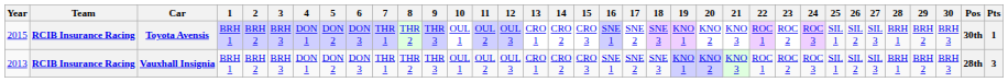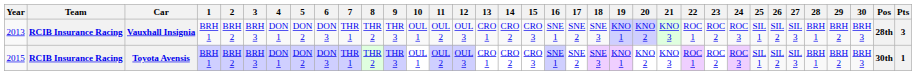rows swapped: Vauxhall Insignia <-> Toyota Avensis
